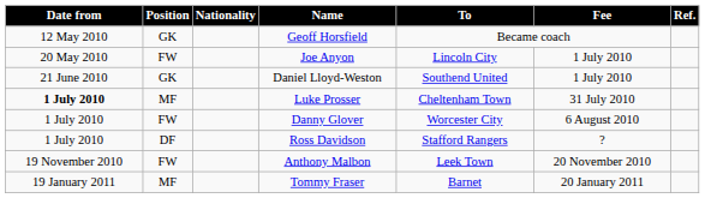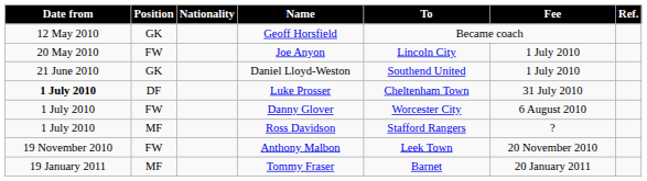Luke Prosser | Position: MF -> DF
Ross Davidson | Position: DF -> MF
